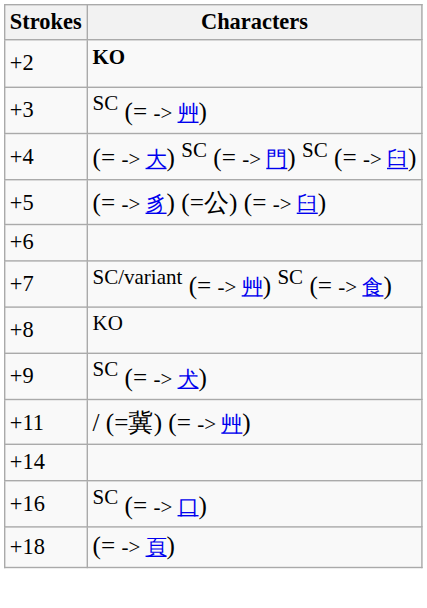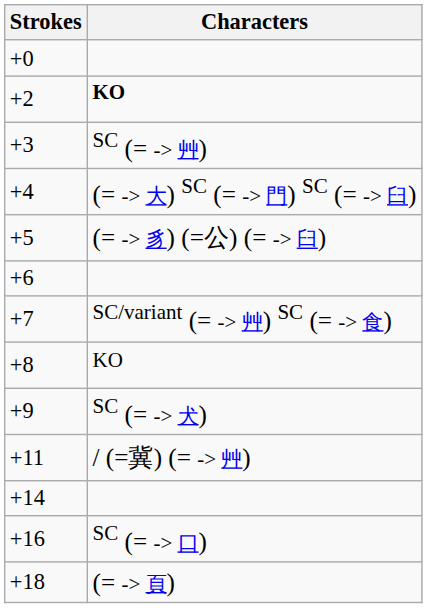+ row: +0
